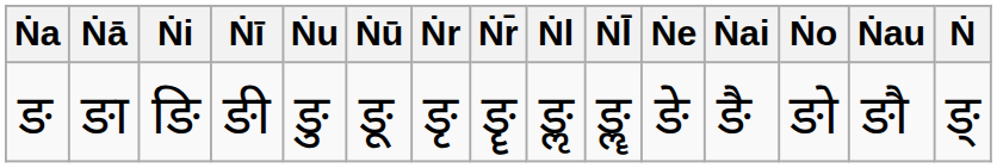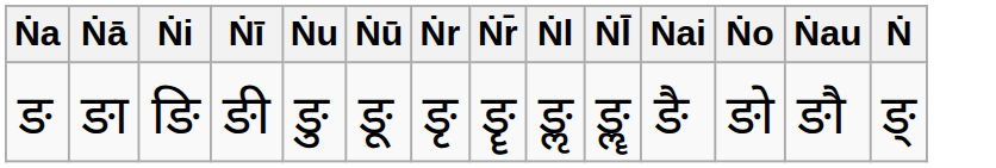- column: Ṅe | ङे
